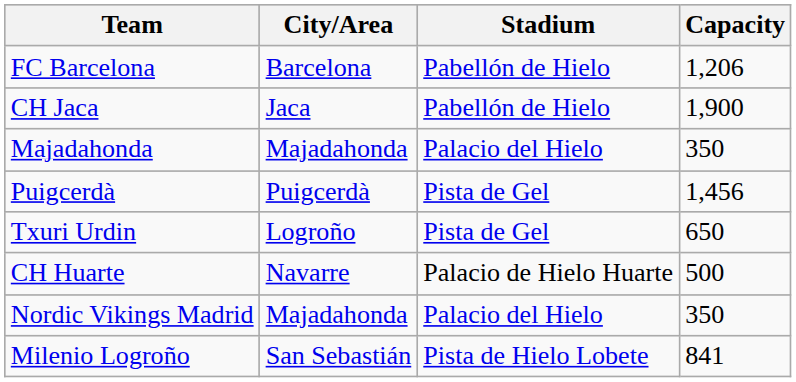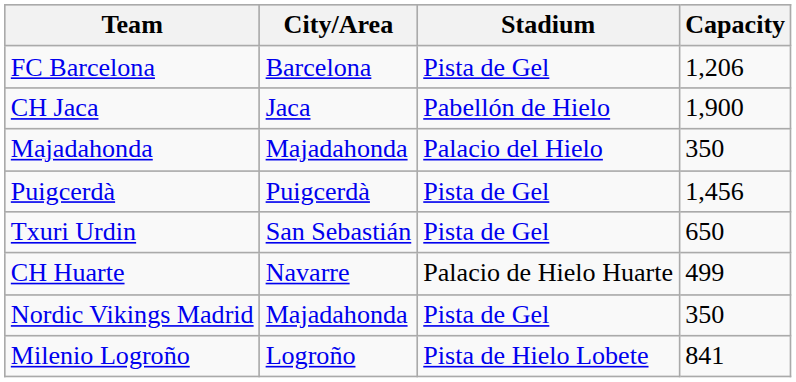FC Barcelona | Stadium: Pabellón de Hielo -> Pista de Gel
Txuri Urdin | City/Area: Logroño -> San Sebastián
CH Huarte | Capacity: 500 -> 499
Nordic Vikings Madrid | Stadium: Palacio del Hielo -> Pista de Gel
Milenio Logroño | City/Area: San Sebastián -> Logroño
